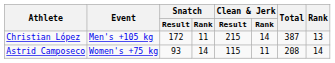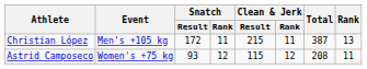Christian López | Clean & Jerk / Rank: 14 -> 11
Astrid Camposeco | Snatch / Rank: 14 -> 12
Astrid Camposeco | Clean & Jerk / Rank: 11 -> 12
Astrid Camposeco | Rank: 14 -> 11
